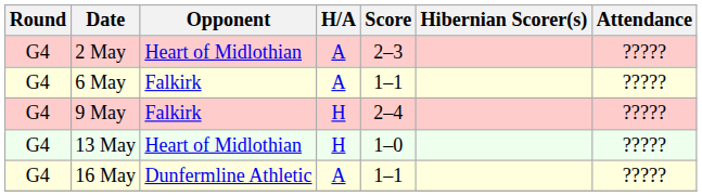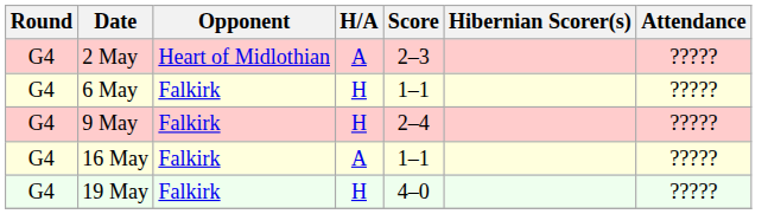6 May | H/A: A -> H
- row: G4 | 13 May | Heart of Midlothian | H | 1–0 | ?????
16 May | Opponent: Dunfermline Athletic -> Falkirk
+ row: G4 | 19 May | Falkirk | H | 4–0 | ?????
